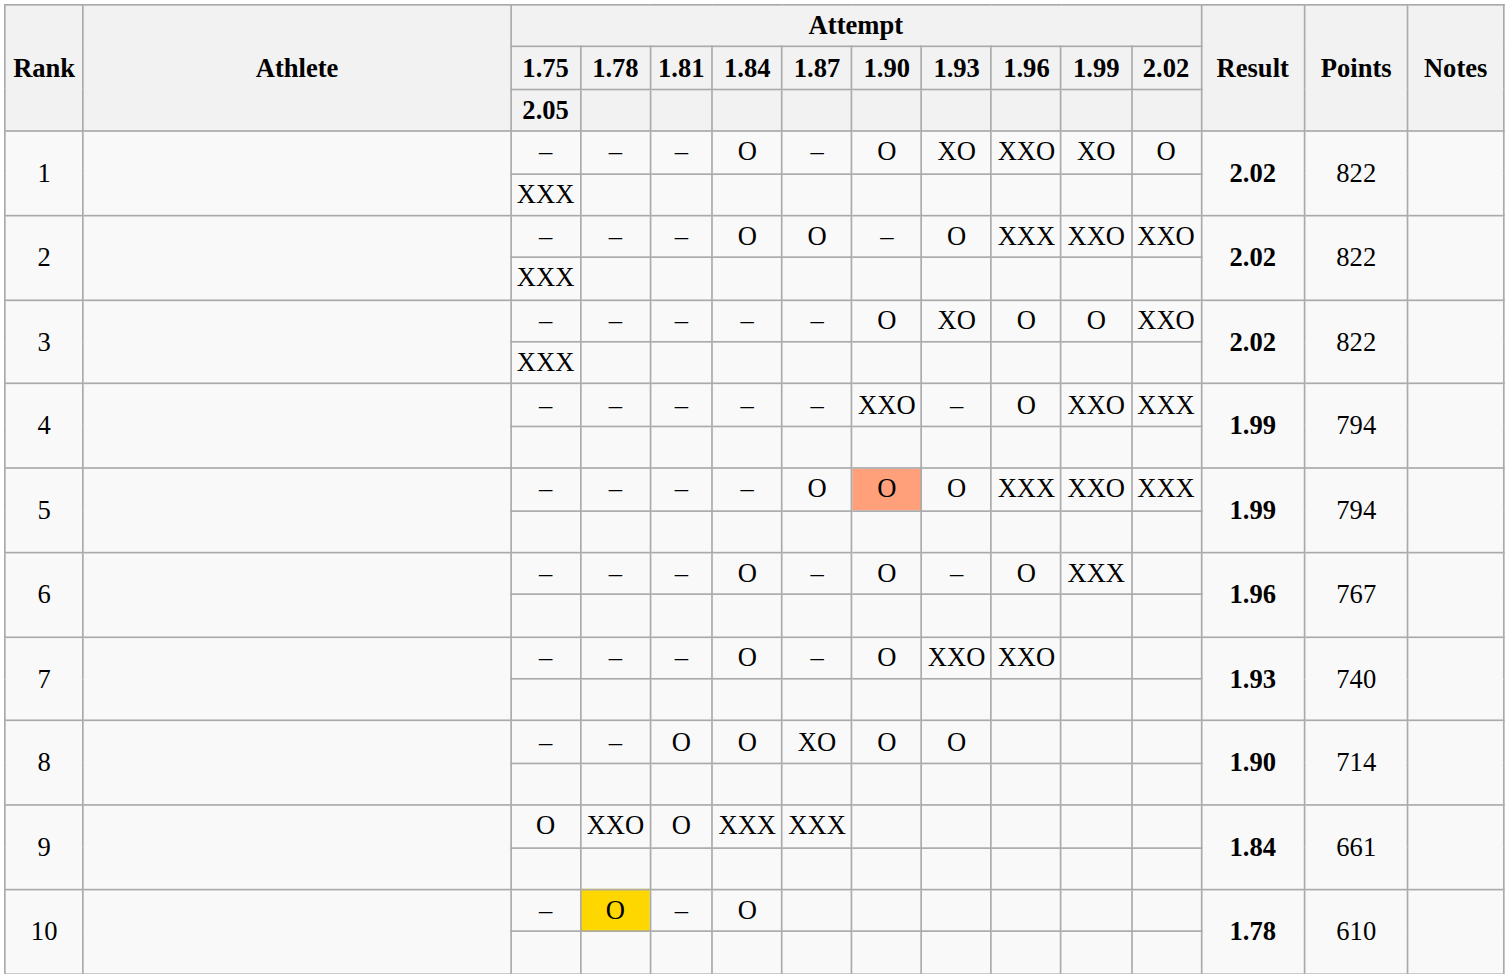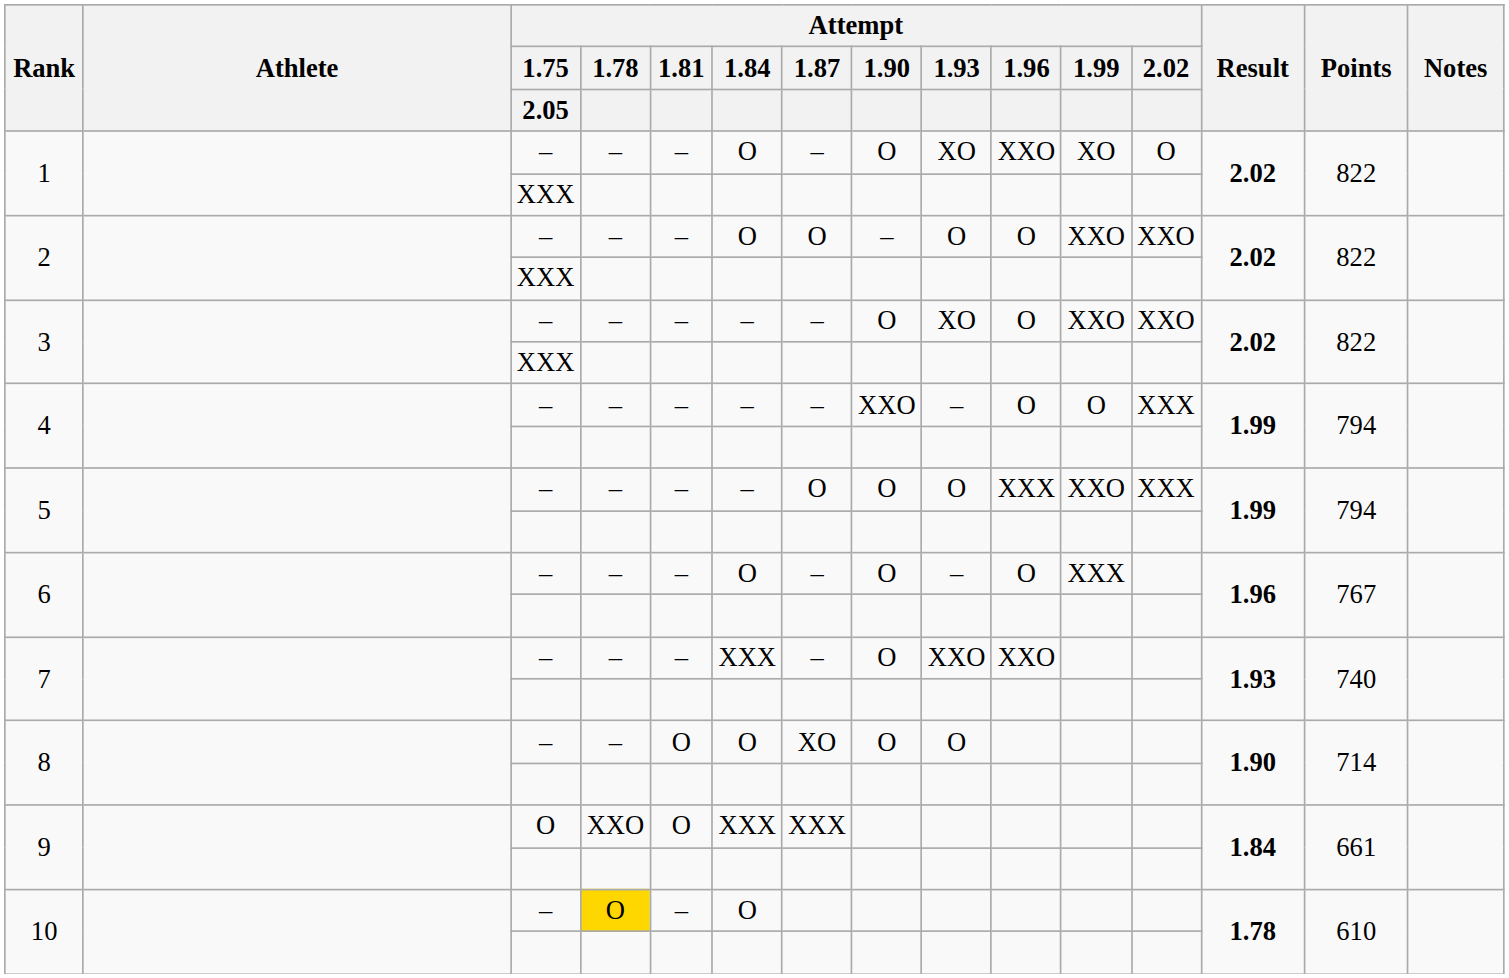2 / – | Attempt / 1.96: XXX -> O
3 / – | Attempt / 1.99: O -> XXO
4 / – | Attempt / 1.99: XXO -> O
5 / – | Attempt / 1.90: lightsalmon background -> no background
7 / – | Attempt / 1.84: O -> XXX
